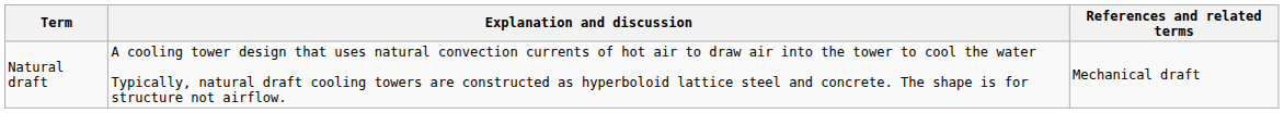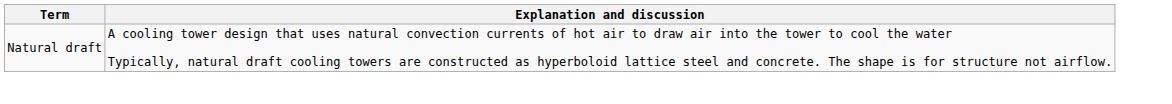- column: References and related terms | Mechanical draft
